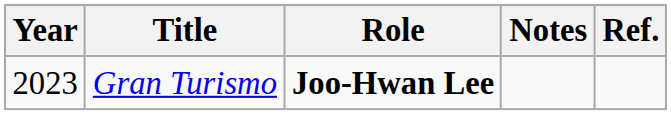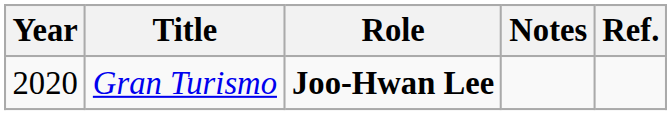Gran Turismo | Year: 2023 -> 2020
